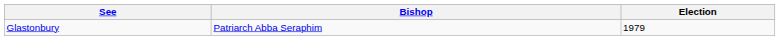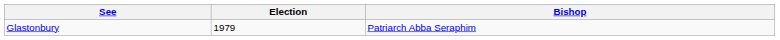columns swapped: Bishop <-> Election
